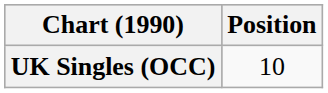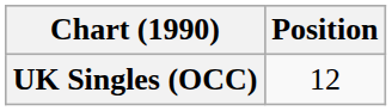UK Singles (OCC) | Position: 10 -> 12
